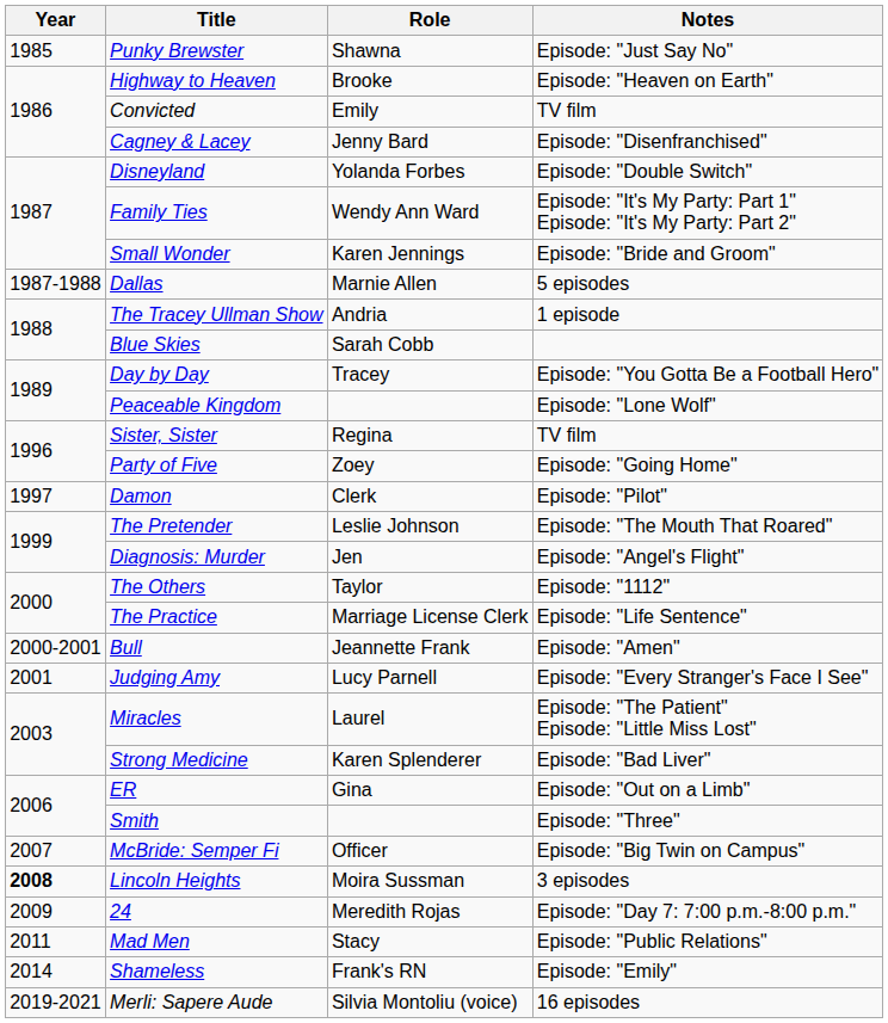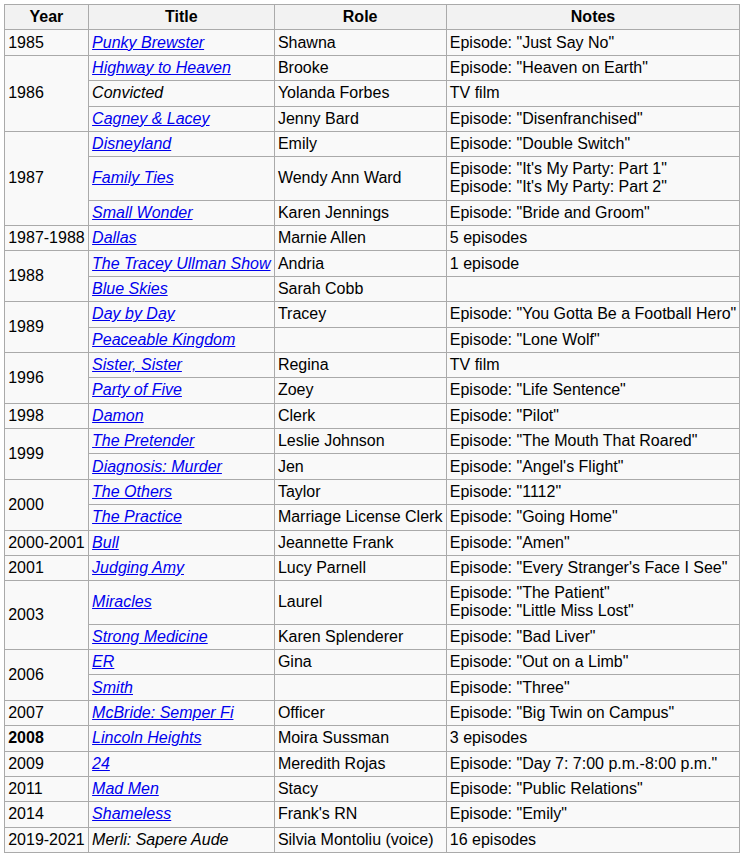Convicted | Role: Emily -> Yolanda Forbes
Disneyland | Role: Yolanda Forbes -> Emily
Party of Five | Notes: Episode: "Going Home" -> Episode: "Life Sentence"
Damon | Year: 1997 -> 1998
The Practice | Notes: Episode: "Life Sentence" -> Episode: "Going Home"
